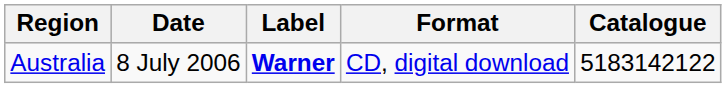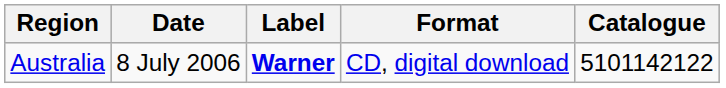Australia | Catalogue: 5183142122 -> 5101142122
